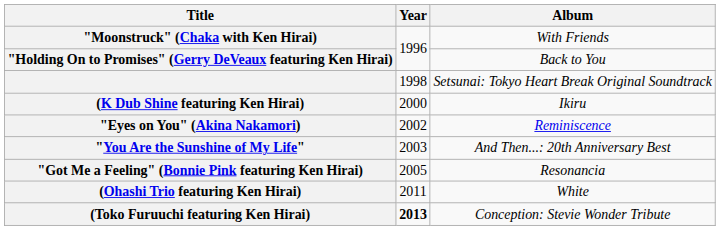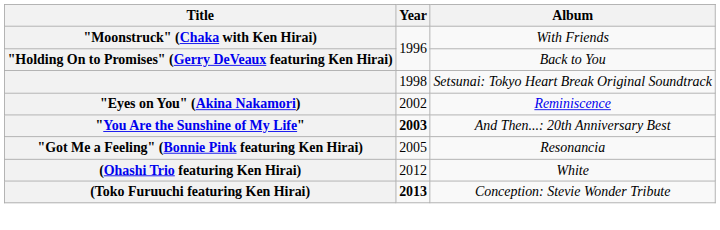- row: (K Dub Shine featuring Ken Hirai) | 2000 | Ikiru
"You Are the Sunshine of My Life" | Year: normal -> bold
(Ohashi Trio featuring Ken Hirai) | Year: 2011 -> 2012
